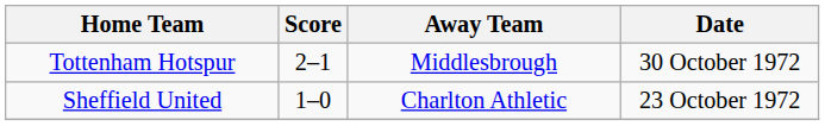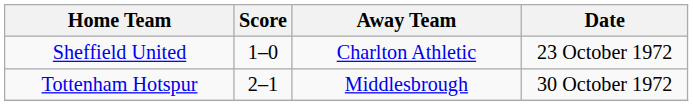rows swapped: Sheffield United <-> Tottenham Hotspur
